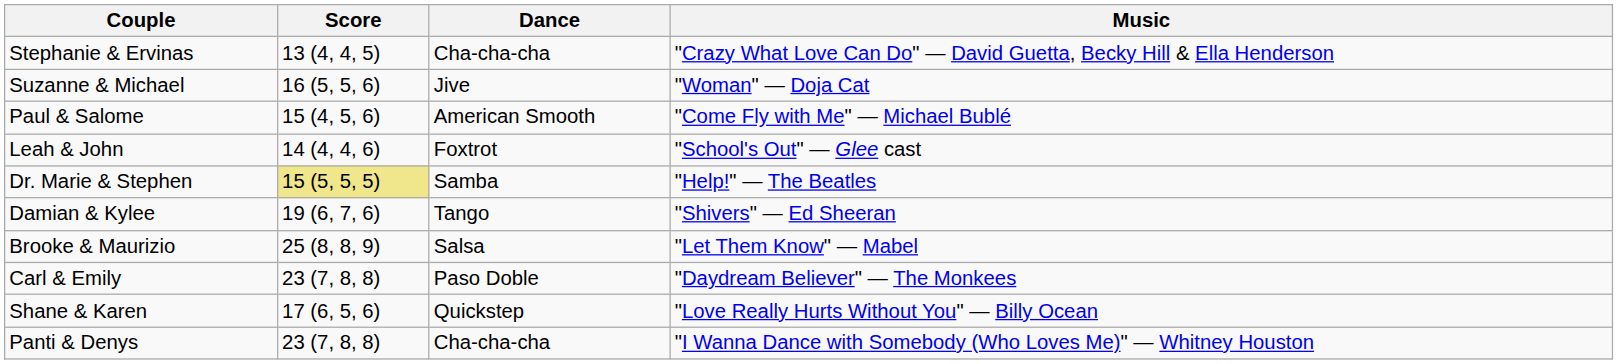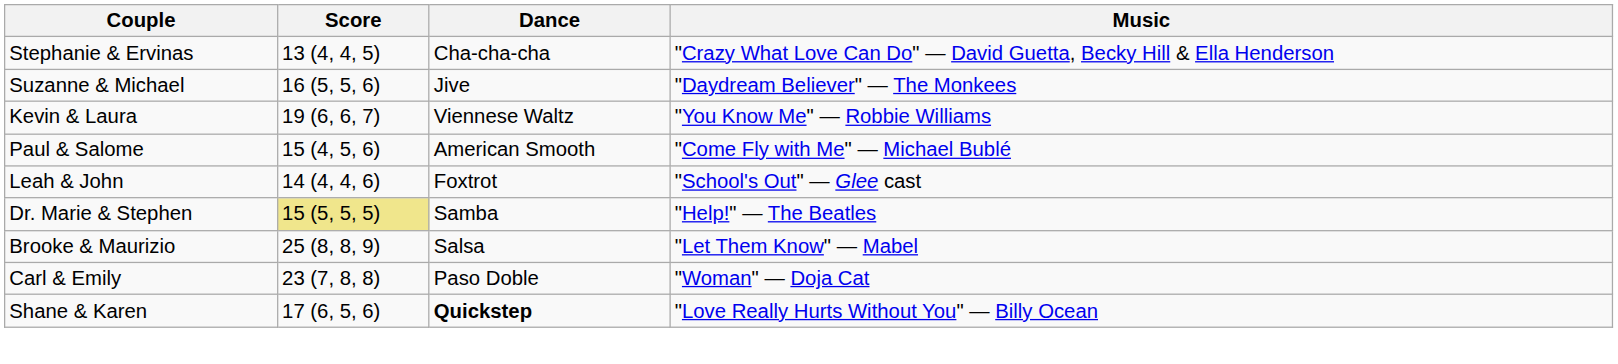Suzanne & Michael | Music: "Woman" — Doja Cat -> "Daydream Believer" — The Monkees
+ row: Kevin & Laura | 19 (6, 6, 7) | Viennese Waltz | "You Know Me" — Robbie Williams
- row: Damian & Kylee | 19 (6, 7, 6) | Tango | "Shivers" — Ed Sheeran
Carl & Emily | Music: "Daydream Believer" — The Monkees -> "Woman" — Doja Cat
Shane & Karen | Dance: normal -> bold
- row: Panti & Denys | 23 (7, 8, 8) | Cha-cha-cha | "I Wanna Dance with Somebody (Who Loves Me)" — Whitney Houston
